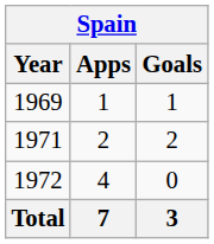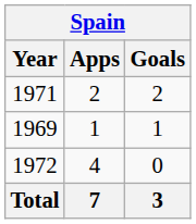rows swapped: 1969 <-> 1971
